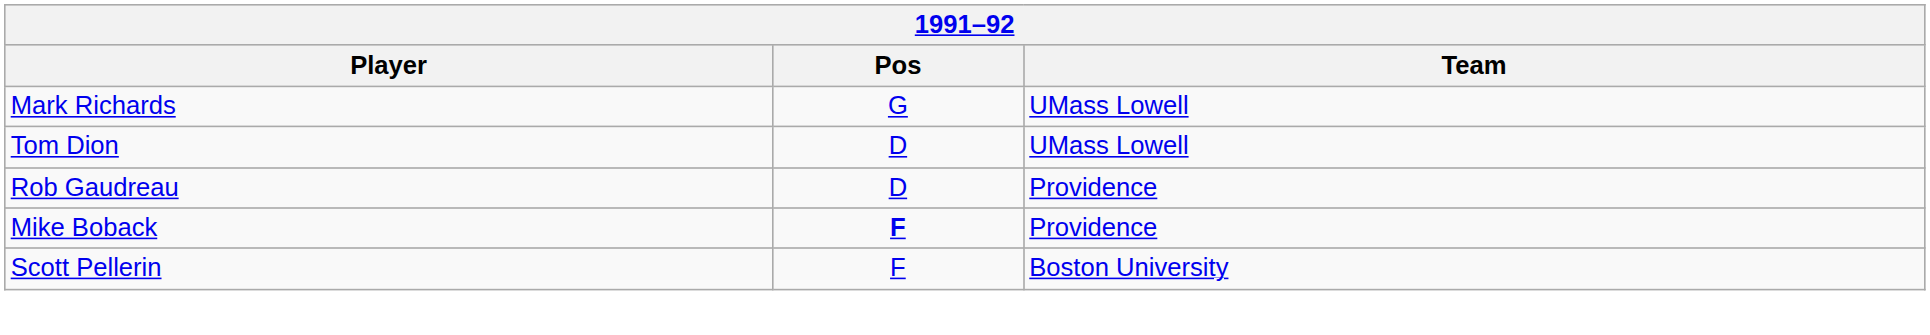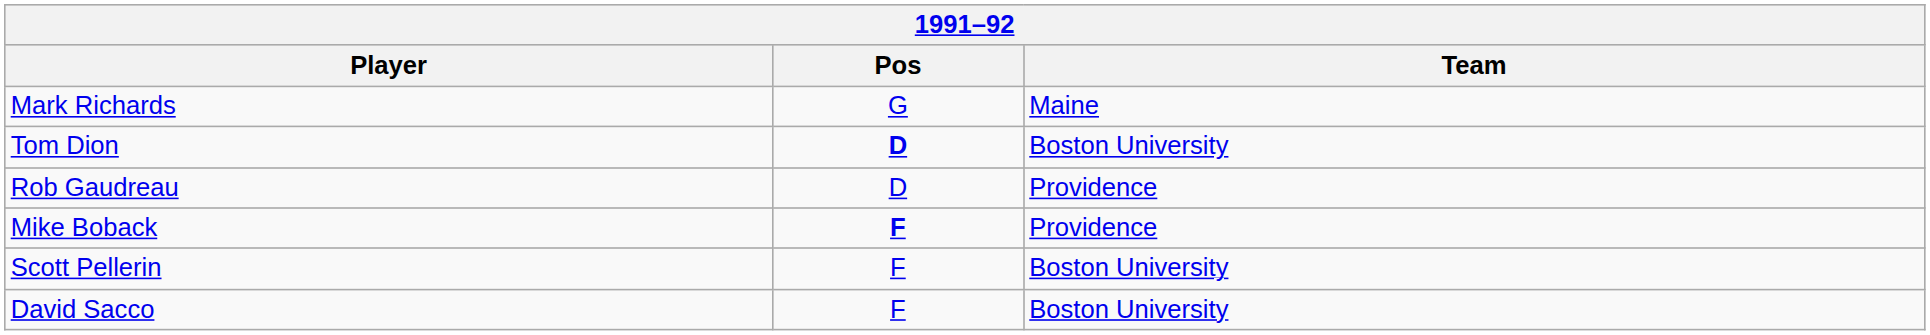Mark Richards | Team: UMass Lowell -> Maine
Tom Dion | Pos: normal -> bold
Tom Dion | Team: UMass Lowell -> Boston University
+ row: David Sacco | F | Boston University
